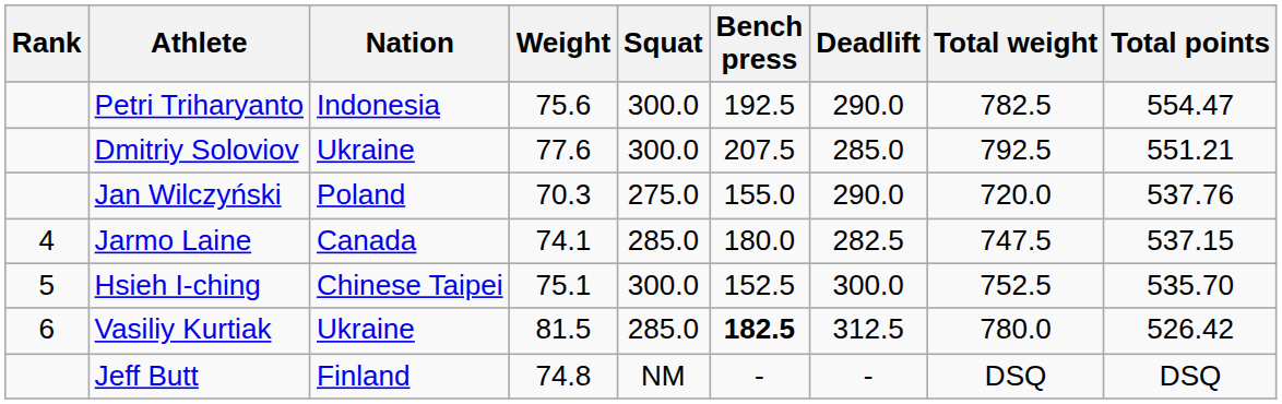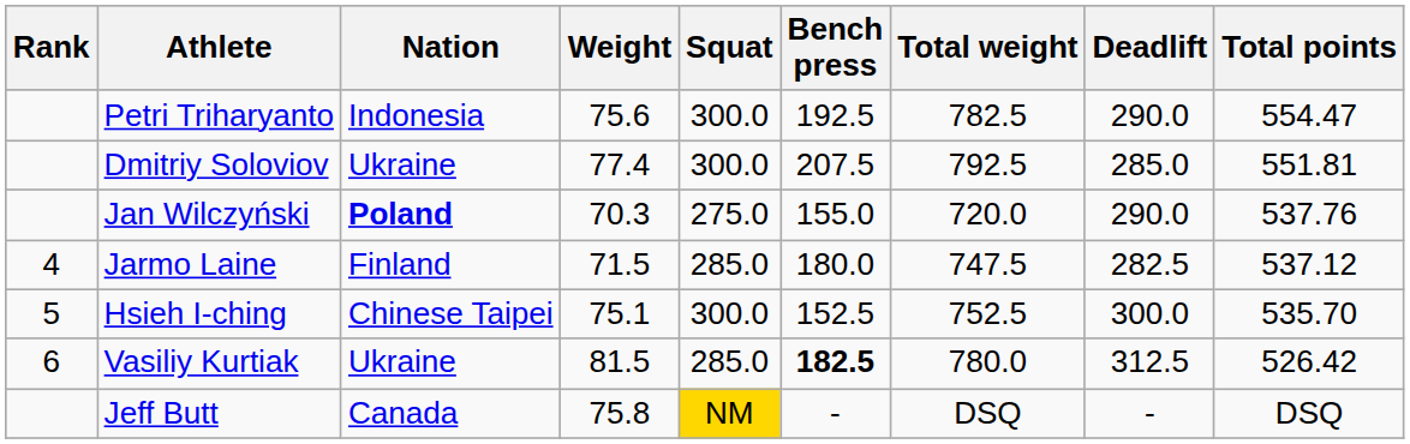columns swapped: Deadlift <-> Total weight
Dmitriy Soloviov | Weight: 77.6 -> 77.4
Dmitriy Soloviov | Total points: 551.21 -> 551.81
Jan Wilczyński | Nation: normal -> bold
Jarmo Laine | Nation: Canada -> Finland
Jarmo Laine | Weight: 74.1 -> 71.5
Jarmo Laine | Total points: 537.15 -> 537.12
Jeff Butt | Nation: Finland -> Canada
Jeff Butt | Weight: 74.8 -> 75.8
Jeff Butt | Squat: no background -> gold background
